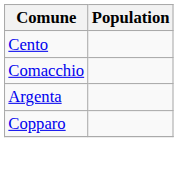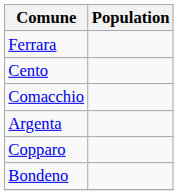+ row: Ferrara
+ row: Bondeno
